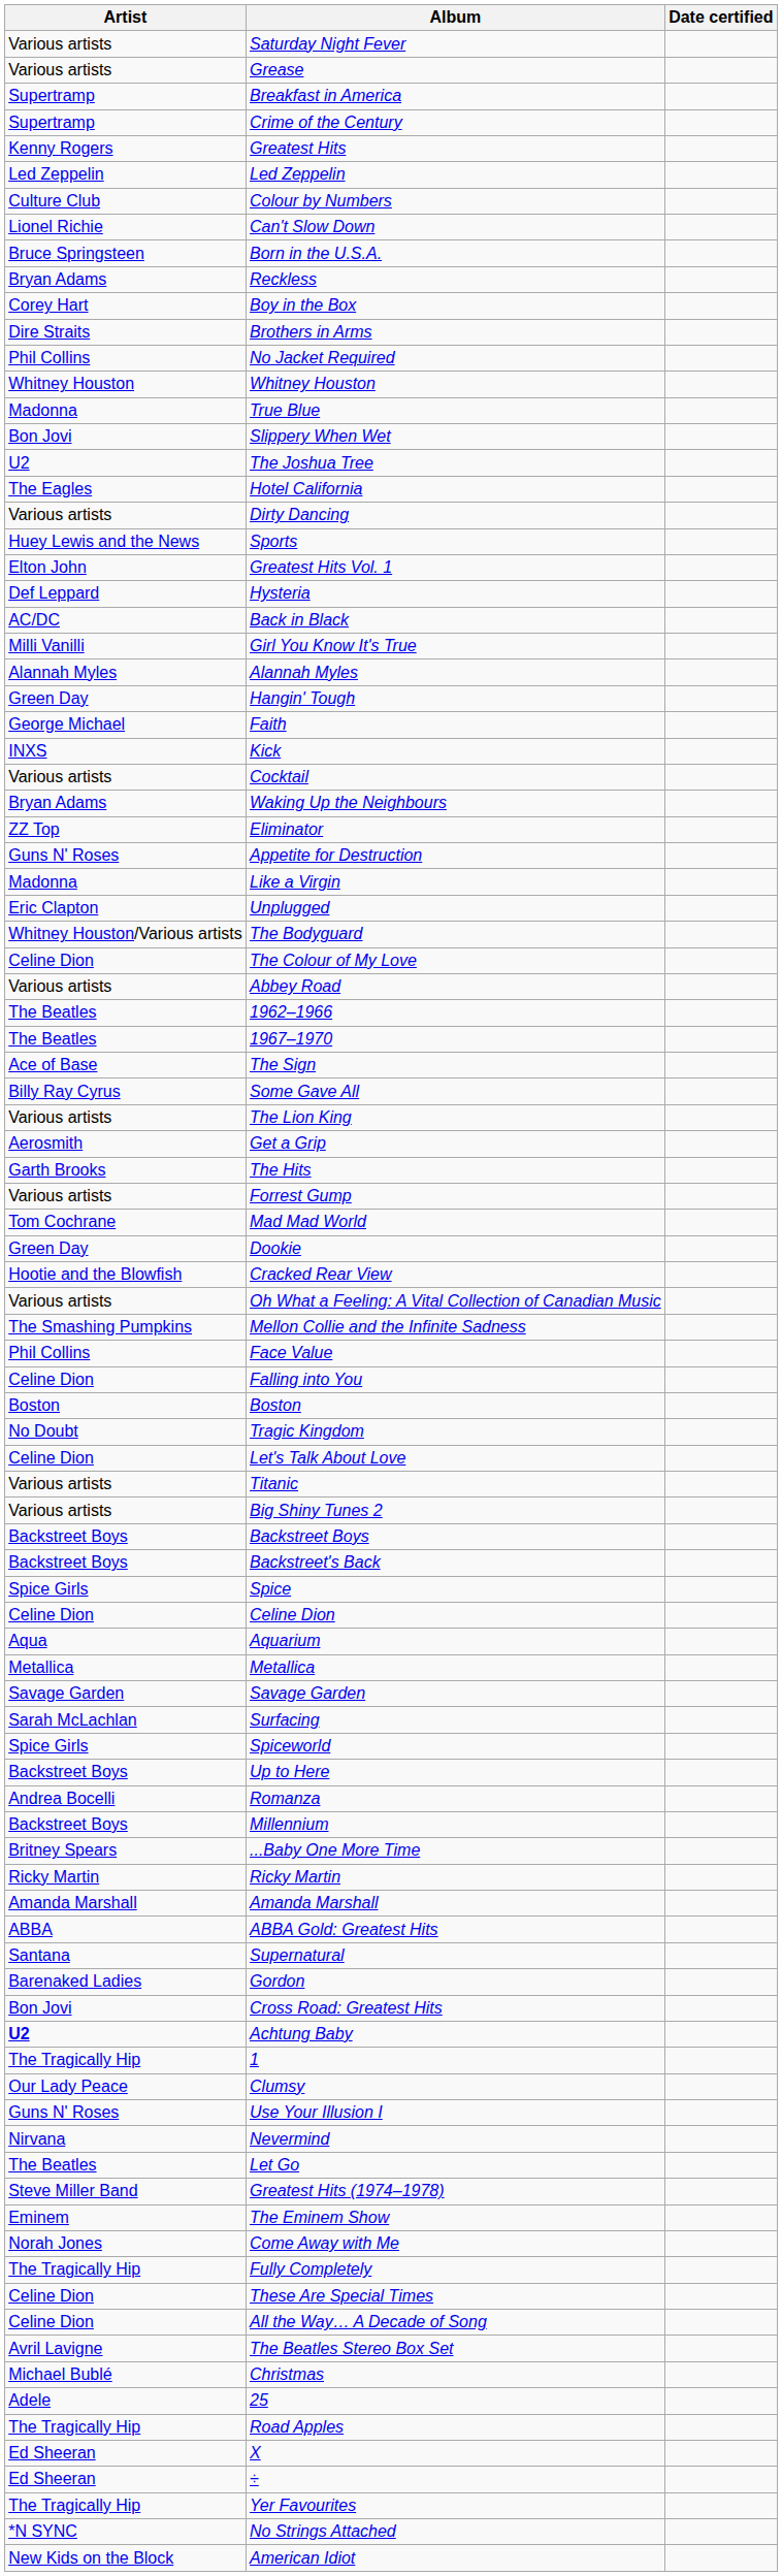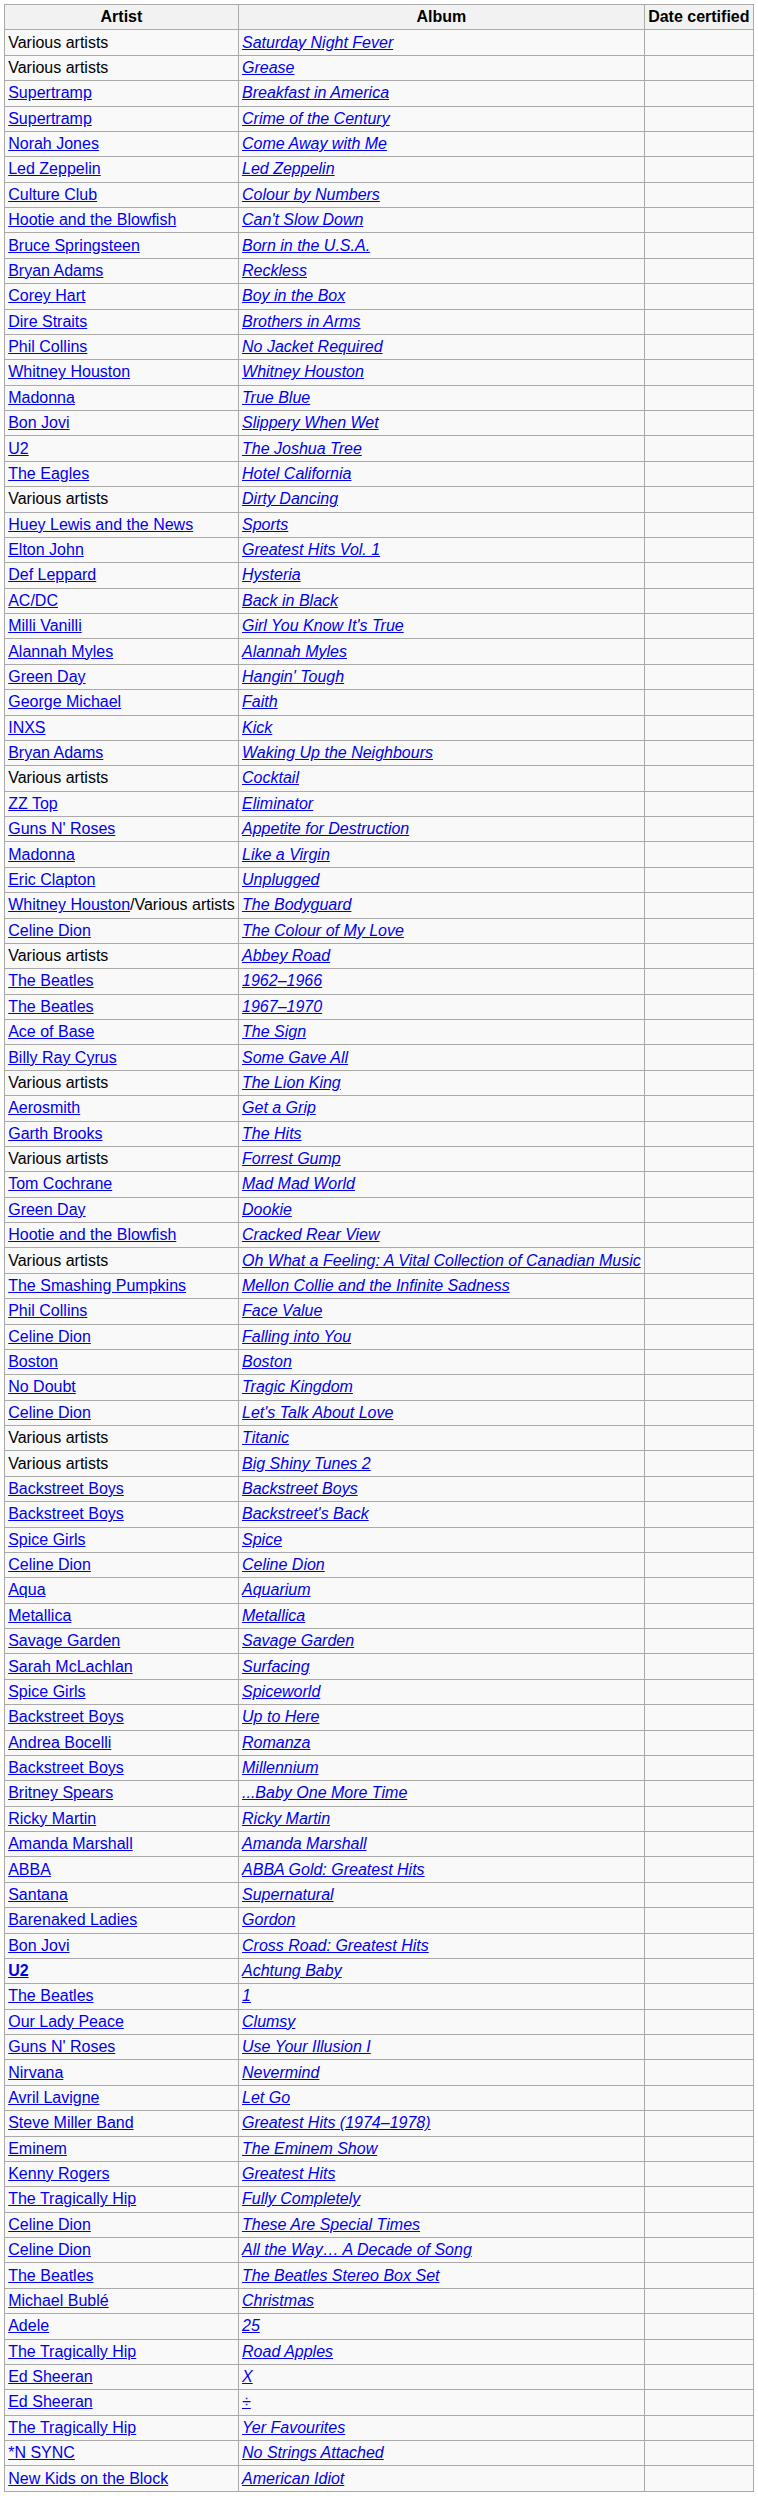rows swapped: Greatest Hits <-> Come Away with Me
Can't Slow Down | Artist: Lionel Richie -> Hootie and the Blowfish
rows swapped: Cocktail <-> Waking Up the Neighbours
1 | Artist: The Tragically Hip -> The Beatles
Let Go | Artist: The Beatles -> Avril Lavigne
The Beatles Stereo Box Set | Artist: Avril Lavigne -> The Beatles
